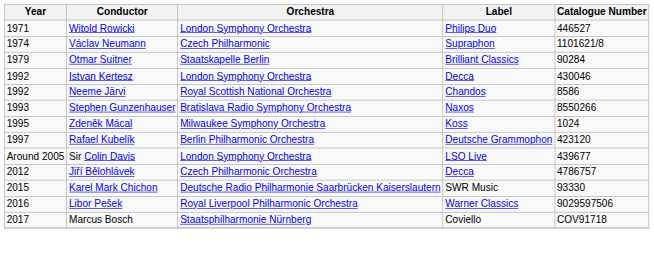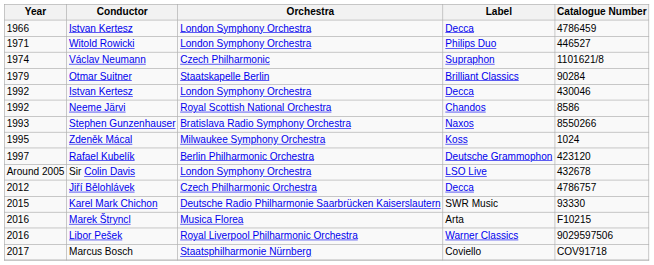+ row: 1966 | Istvan Kertesz | London Symphony Orchestra | Decca | 4786459
Sir Colin Davis | Catalogue Number: 439677 -> 432678
+ row: 2016 | Marek Štryncl | Musica Florea | Arta | F10215
